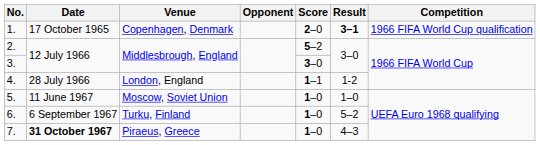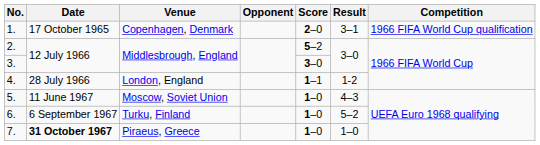1. | Result: bold -> normal
5. | Result: 1–0 -> 4–3
7. | Result: 4–3 -> 1–0
